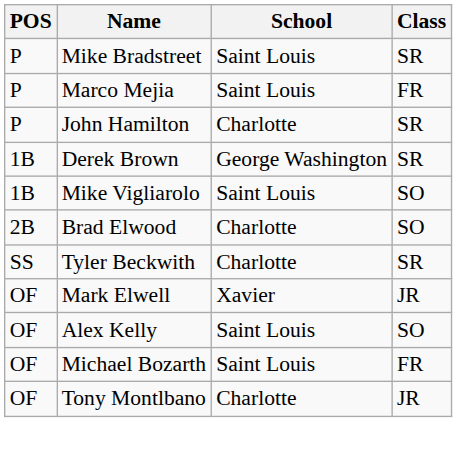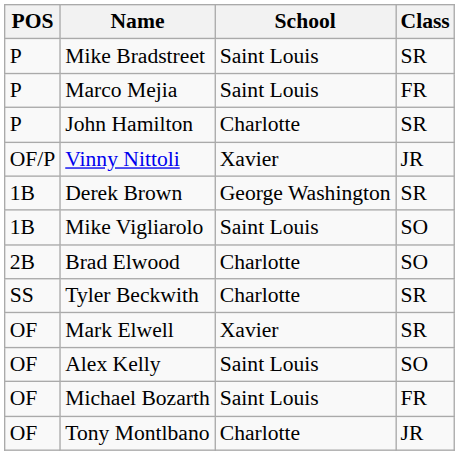+ row: OF/P | Vinny Nittoli | Xavier | JR
Mark Elwell | Class: JR -> SR
